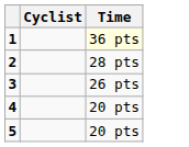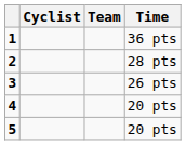+ column: Team
1 | Time: lightyellow background -> no background
